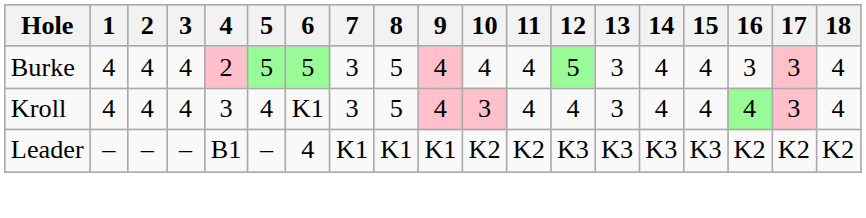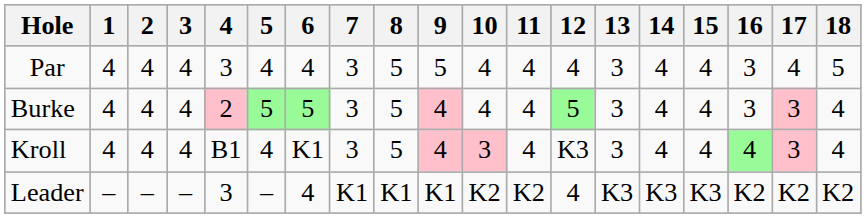+ row: Par | 4 | 4 | 4 | 3 | 4 | 4 | 3 | 5 | 5 | 4 | 4 | 4 | 3 | 4 | 4 | 3 | 4 | 5
Kroll | 4: 3 -> B1
Kroll | 12: 4 -> K3
Leader | 4: B1 -> 3
Leader | 12: K3 -> 4
